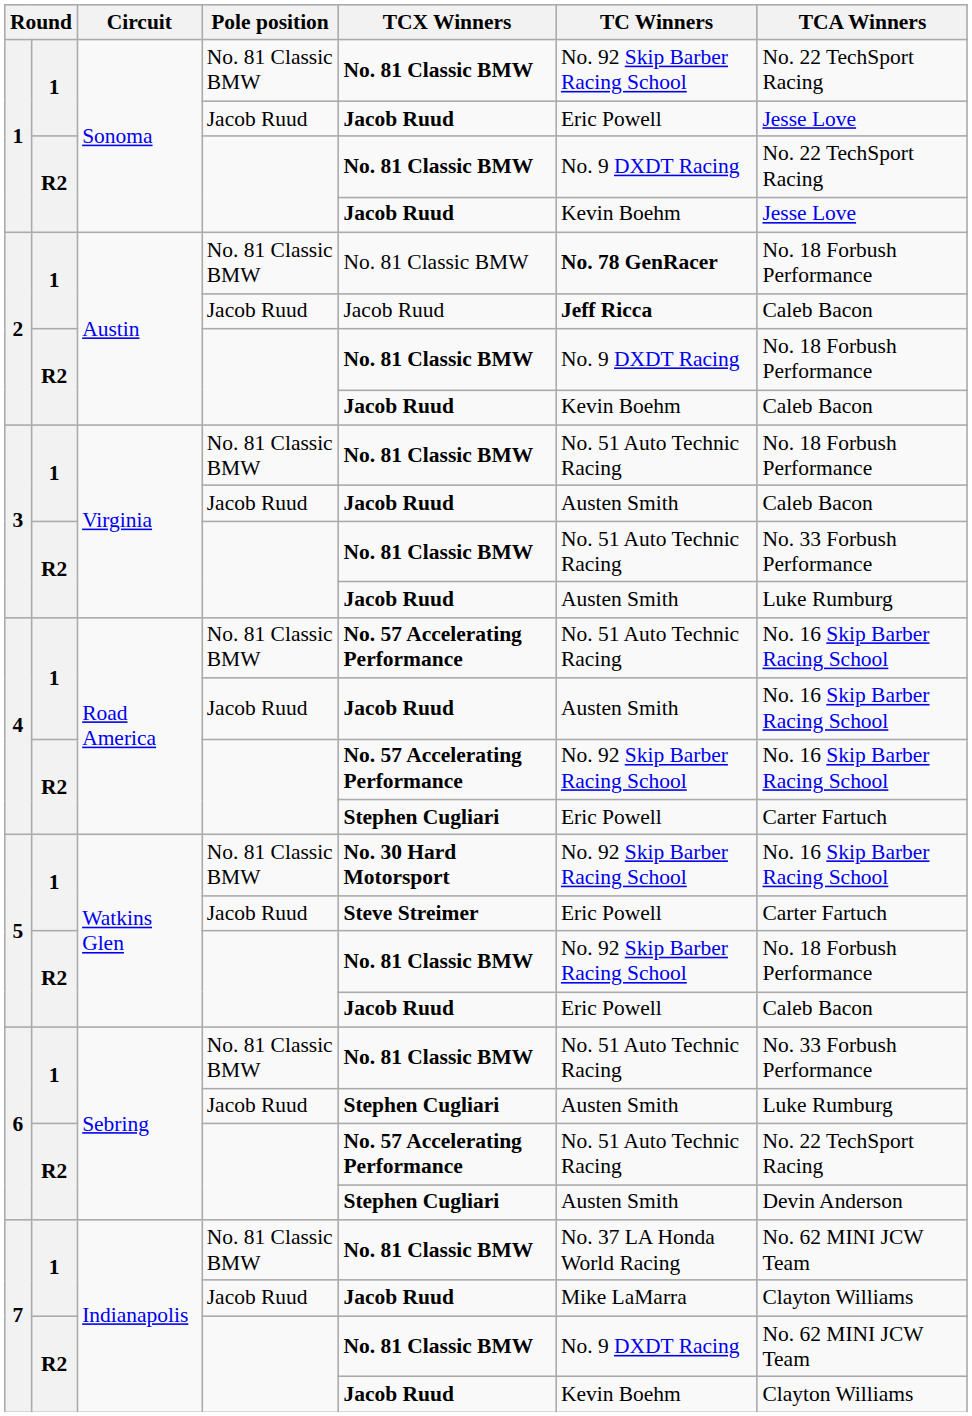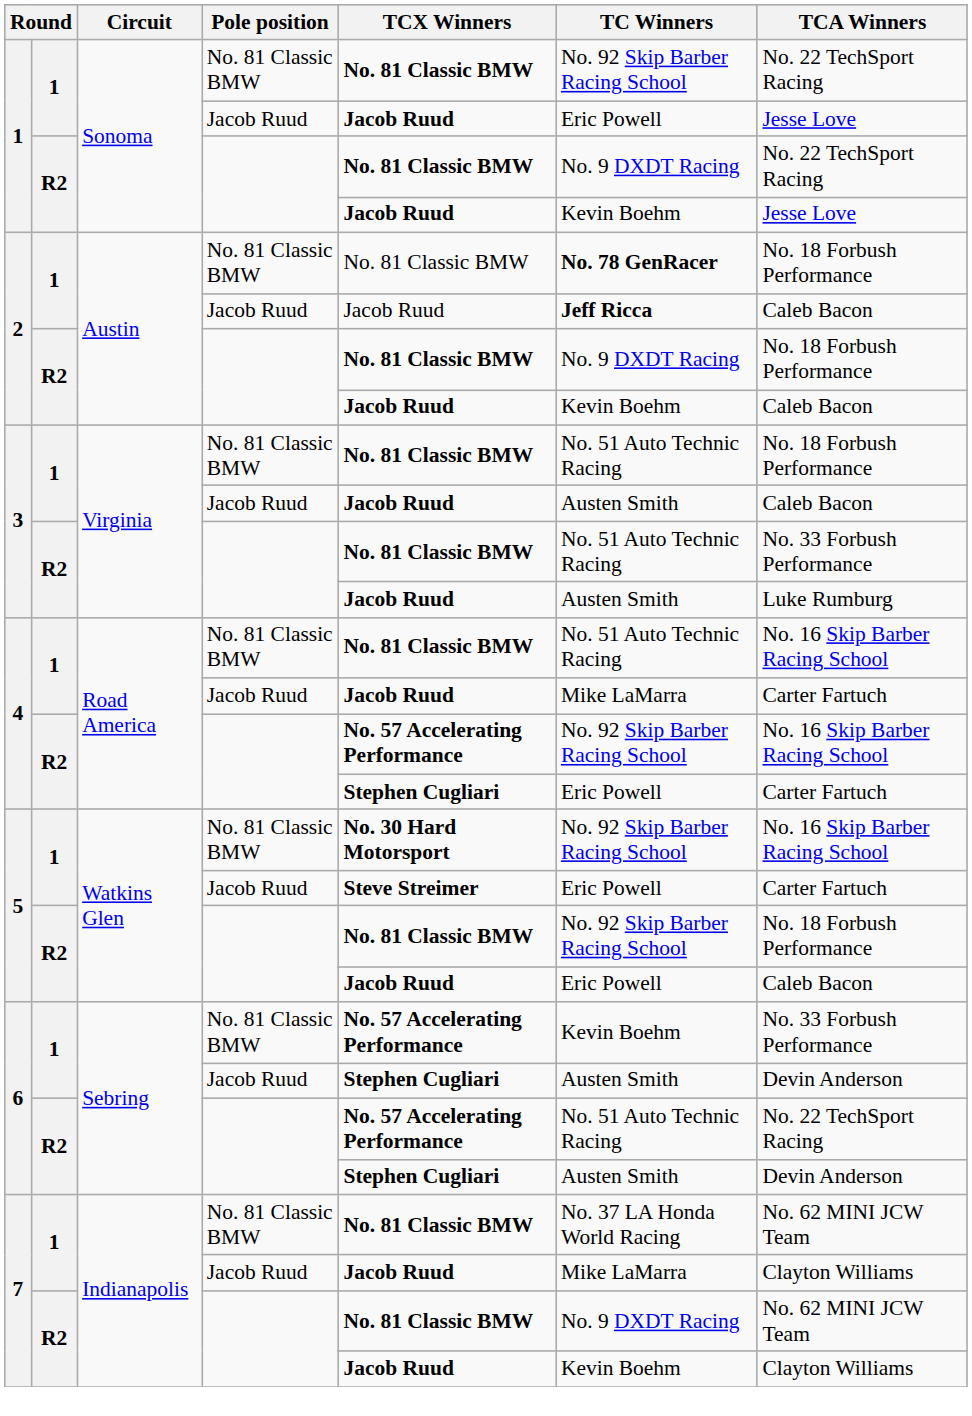4 / No. 81 Classic BMW | TCX Winners: No. 57 Accelerating Performance -> No. 81 Classic BMW
4 / Jacob Ruud | TC Winners: Austen Smith -> Mike LaMarra
4 / Jacob Ruud | TCA Winners: No. 16 Skip Barber Racing School -> Carter Fartuch
6 / No. 81 Classic BMW | TCX Winners: No. 81 Classic BMW -> No. 57 Accelerating Performance
6 / No. 81 Classic BMW | TC Winners: No. 51 Auto Technic Racing -> Kevin Boehm
6 / Jacob Ruud | TCA Winners: Luke Rumburg -> Devin Anderson
